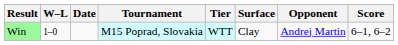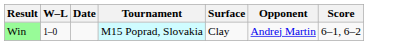- column: Tier | WTT
